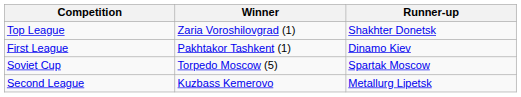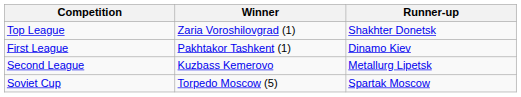rows swapped: Second League <-> Soviet Cup
